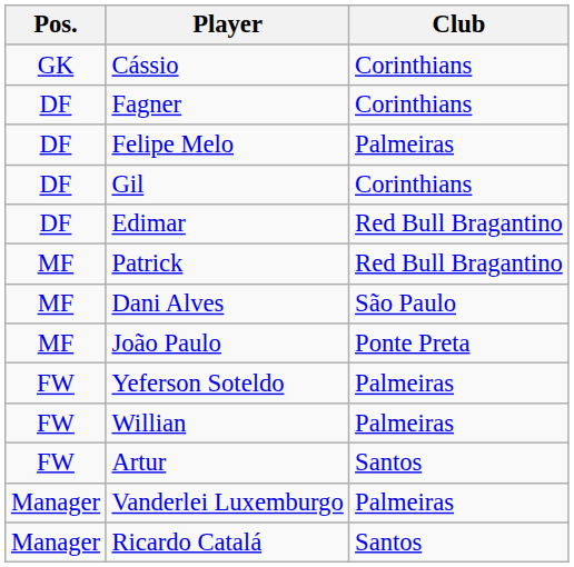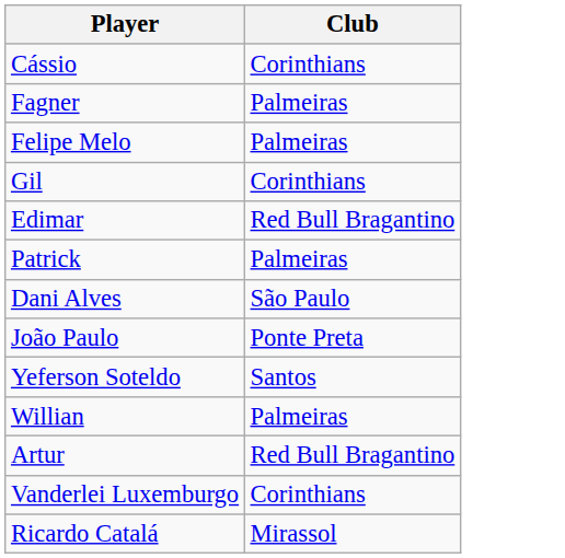- column: Pos. | GK | DF | DF | DF | DF | MF | MF | MF | FW | FW | FW | Manager | Manager
Fagner | Club: Corinthians -> Palmeiras
Patrick | Club: Red Bull Bragantino -> Palmeiras
Yeferson Soteldo | Club: Palmeiras -> Santos
Artur | Club: Santos -> Red Bull Bragantino
Vanderlei Luxemburgo | Club: Palmeiras -> Corinthians
Ricardo Catalá | Club: Santos -> Mirassol
